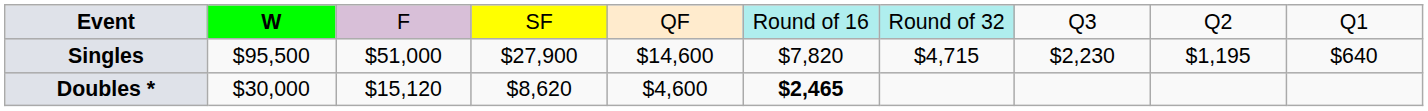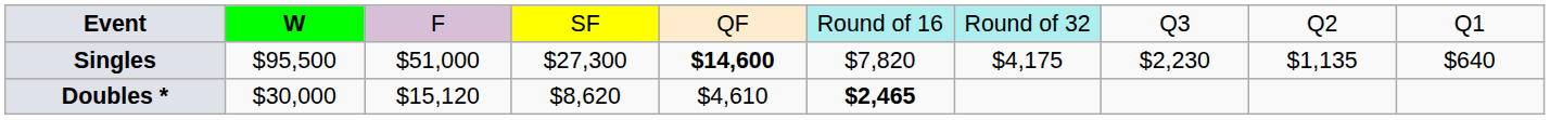Singles | column 4: $27,900 -> $27,300
Singles | column 5: normal -> bold
Singles | column 7: $4,715 -> $4,175
Singles | column 9: $1,195 -> $1,135
Doubles * | column 5: $4,600 -> $4,610
